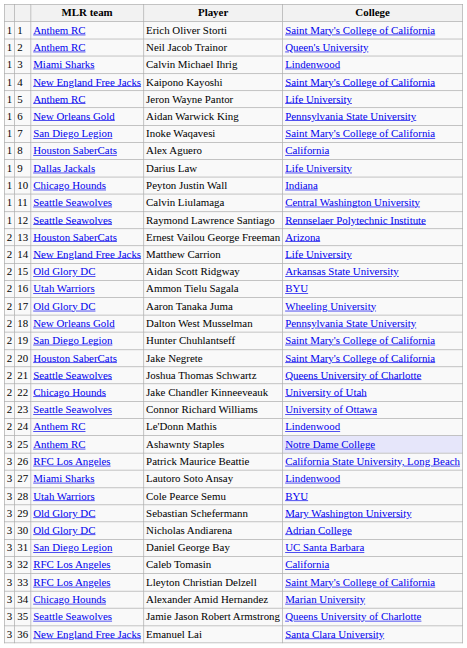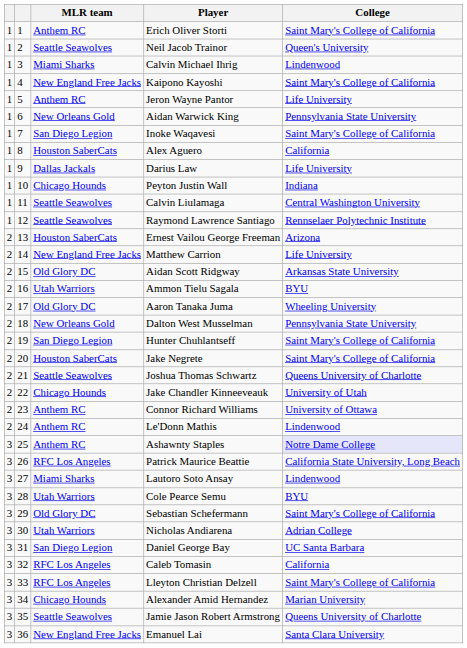Neil Jacob Trainor | MLR team: Anthem RC -> Seattle Seawolves
Connor Richard Williams | MLR team: Seattle Seawolves -> Anthem RC
Sebastian Schefermann | College: Mary Washington University -> Saint Mary's College of California
Nicholas Andiarena | MLR team: Old Glory DC -> Utah Warriors
